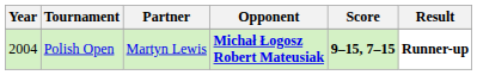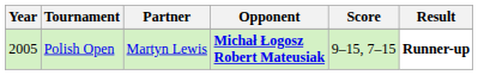Polish Open | Year: 2004 -> 2005
Polish Open | Score: bold -> normal
